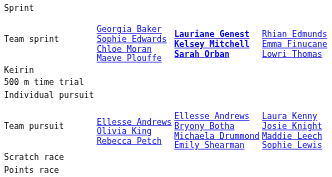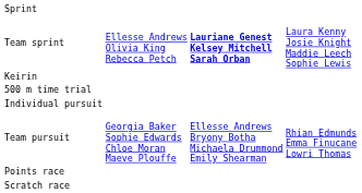Team sprint | column 2: Georgia Baker Sophie Edwards Chloe Moran Maeve Plouffe -> Ellesse Andrews Olivia King Rebecca Petch
Team sprint | column 4: Rhian Edmunds Emma Finucane Lowri Thomas -> Laura Kenny Josie Knight Maddie Leech Sophie Lewis
Team pursuit | column 2: Ellesse Andrews Olivia King Rebecca Petch -> Georgia Baker Sophie Edwards Chloe Moran Maeve Plouffe
Team pursuit | column 4: Laura Kenny Josie Knight Maddie Leech Sophie Lewis -> Rhian Edmunds Emma Finucane Lowri Thomas
rows swapped: Points race <-> Scratch race
